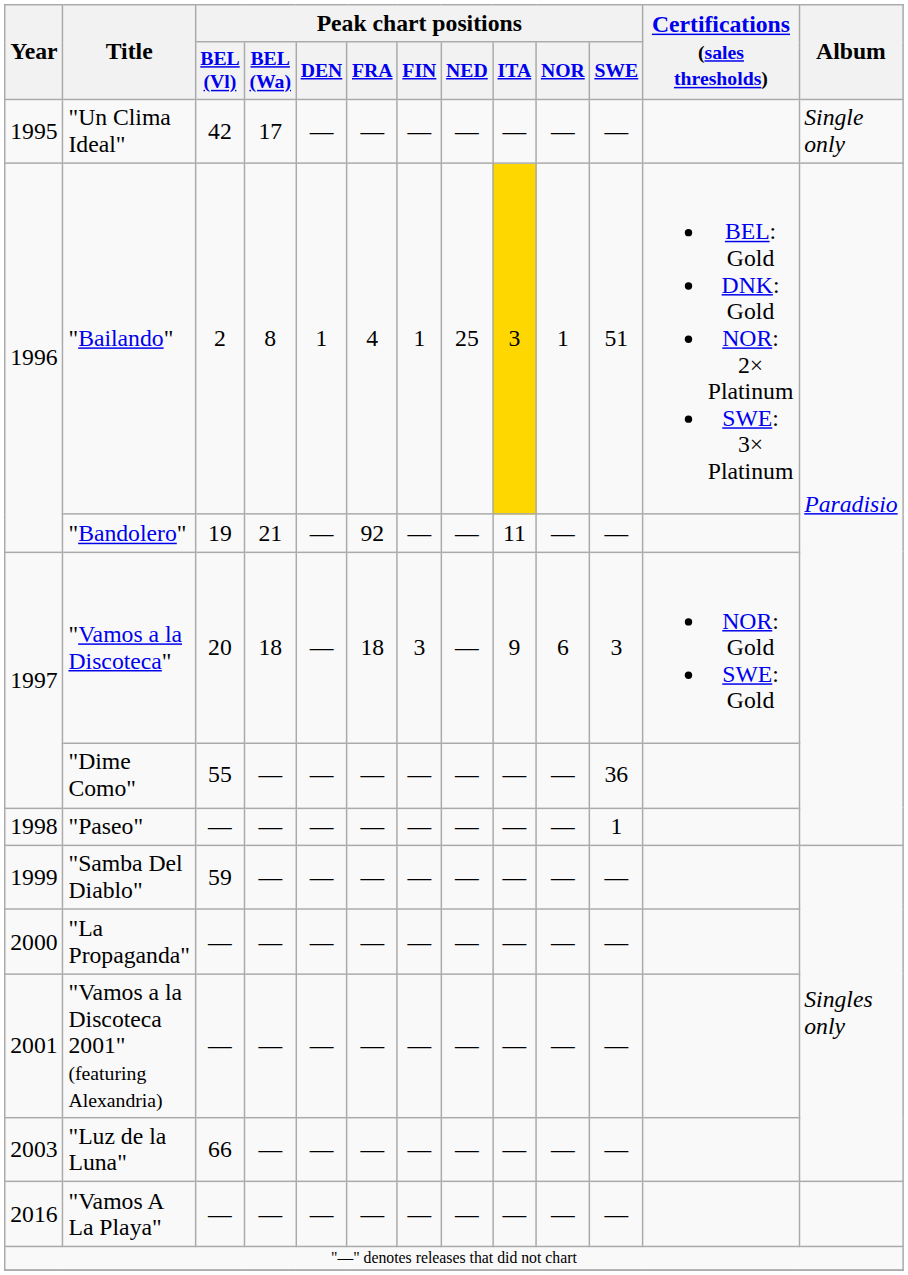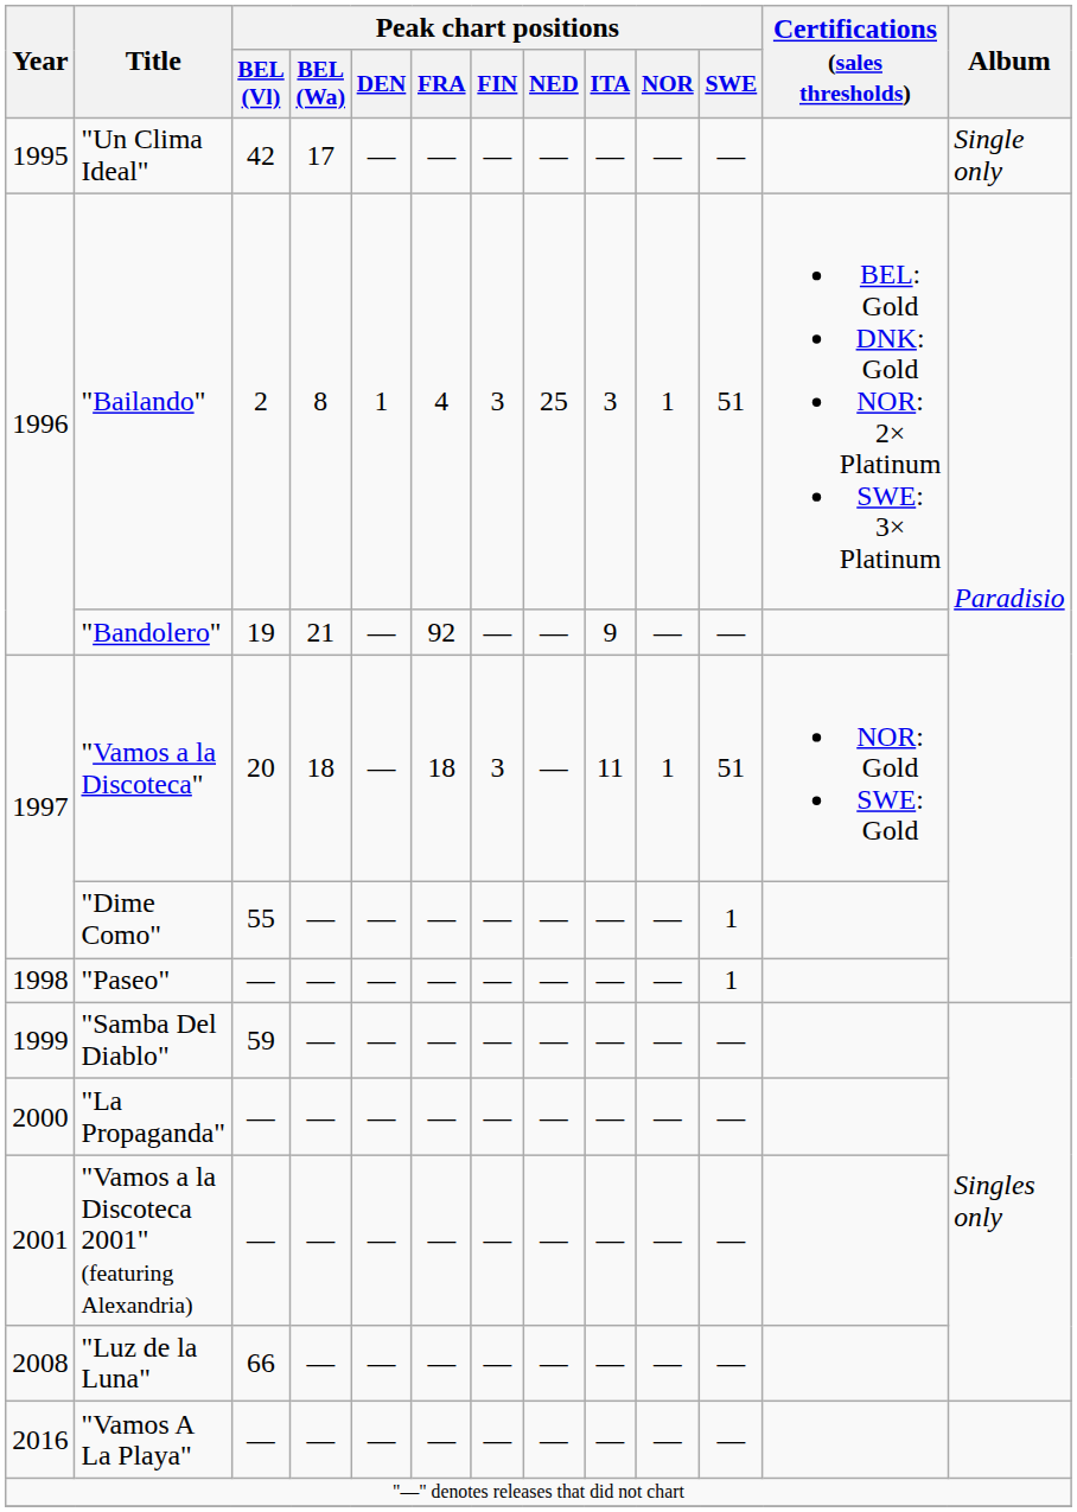"Bailando" | Peak chart positions / FIN: 1 -> 3
"Bailando" | Peak chart positions / ITA: gold background -> no background
"Bandolero" | Peak chart positions / ITA: 11 -> 9
"Vamos a la Discoteca" | Peak chart positions / ITA: 9 -> 11
"Vamos a la Discoteca" | Peak chart positions / NOR: 6 -> 1
"Vamos a la Discoteca" | Peak chart positions / SWE: 3 -> 51
"Dime Como" | Peak chart positions / SWE: 36 -> 1
"Luz de la Luna" | Year: 2003 -> 2008
